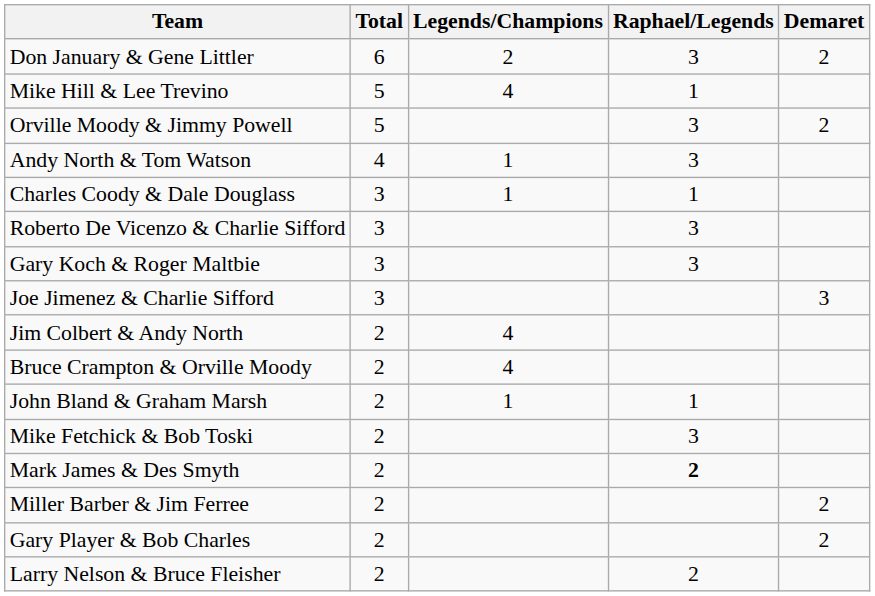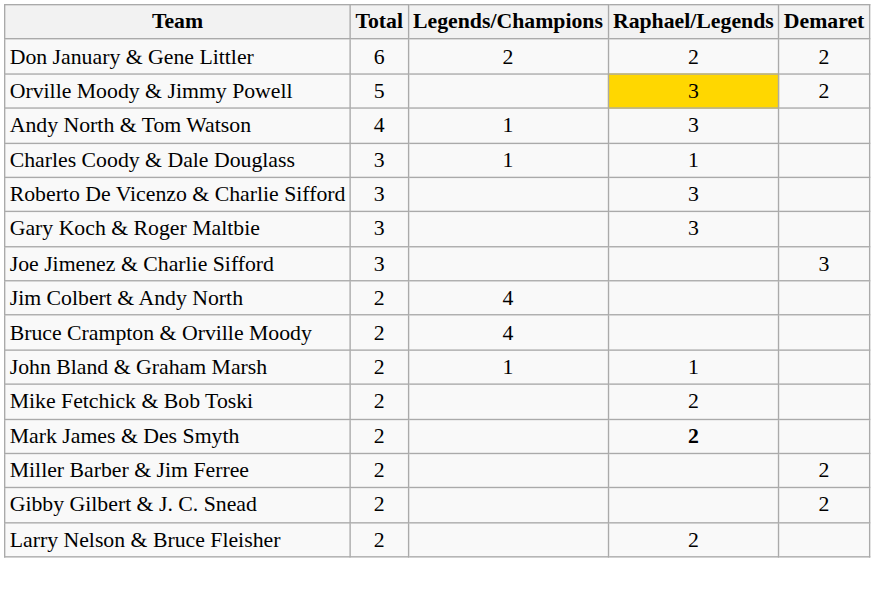Don January & Gene Littler | Raphael/Legends: 3 -> 2
- row: Mike Hill & Lee Trevino | 5 | 4 | 1
Orville Moody & Jimmy Powell | Raphael/Legends: no background -> gold background
Mike Fetchick & Bob Toski | Raphael/Legends: 3 -> 2
+ row: Gibby Gilbert & J. C. Snead | 2 | 2
- row: Gary Player & Bob Charles | 2 | 2
